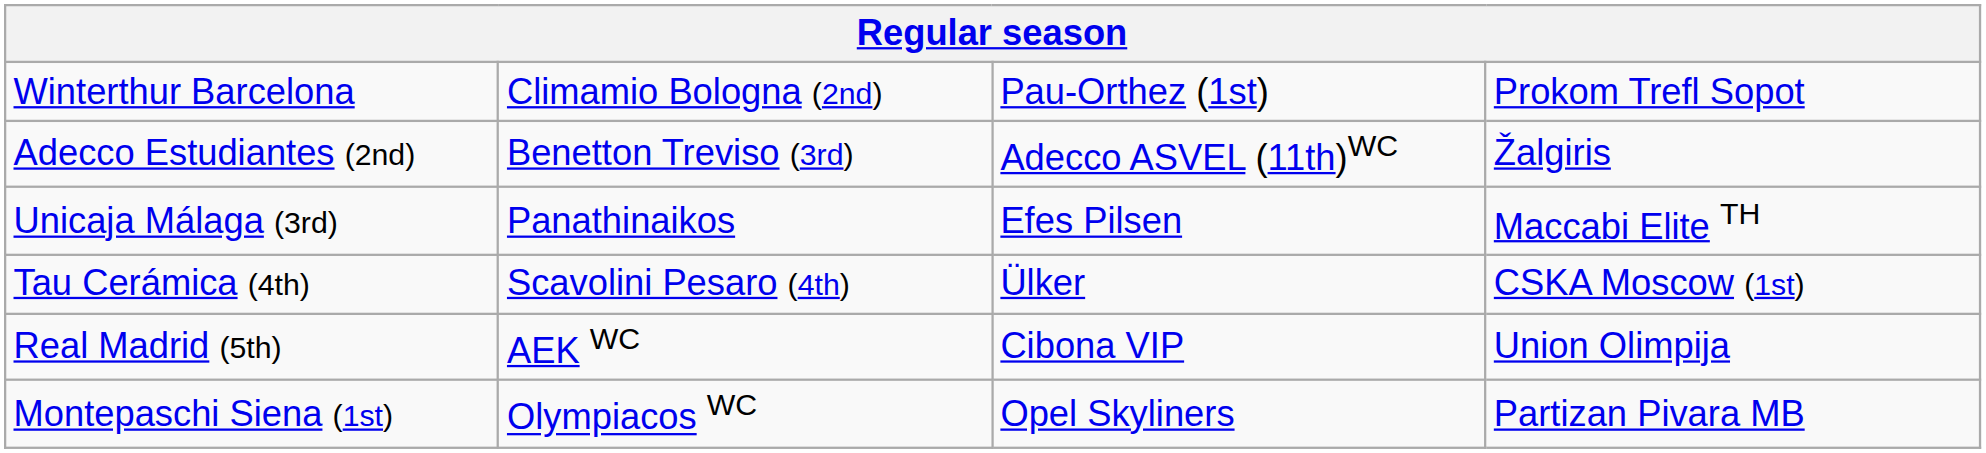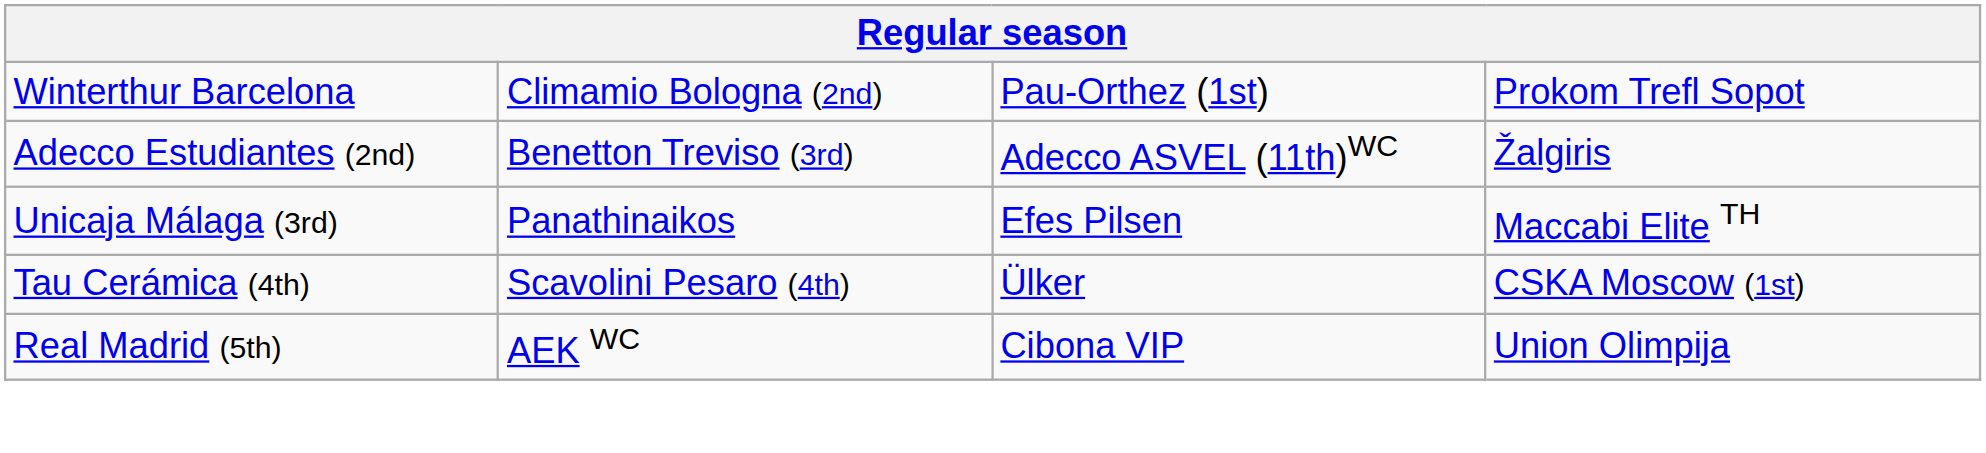- row: Montepaschi Siena (1st) | Olympiacos WC | Opel Skyliners | Partizan Pivara MB
